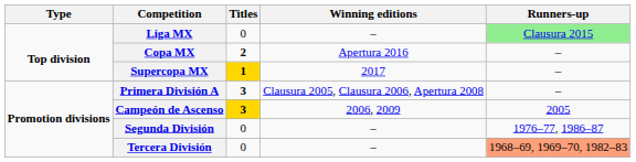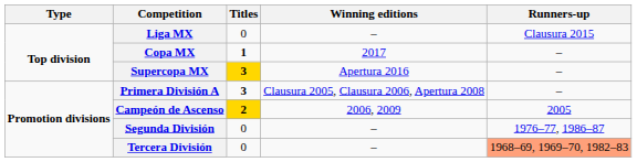Liga MX | Runners-up: lightgreen background -> no background
Copa MX | Titles: 2 -> 1
Copa MX | Winning editions: Apertura 2016 -> 2017
Supercopa MX | Titles: 1 -> 3
Supercopa MX | Winning editions: 2017 -> Apertura 2016
Campeón de Ascenso | Titles: 3 -> 2
